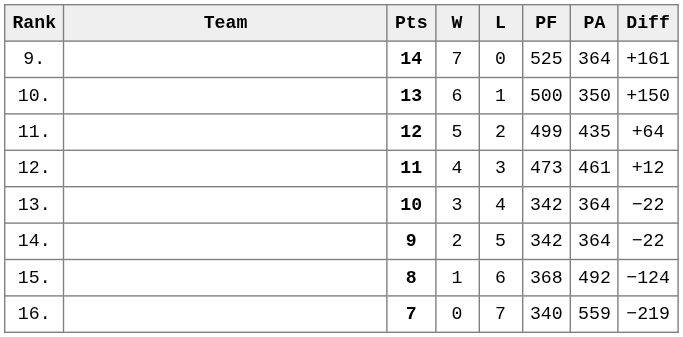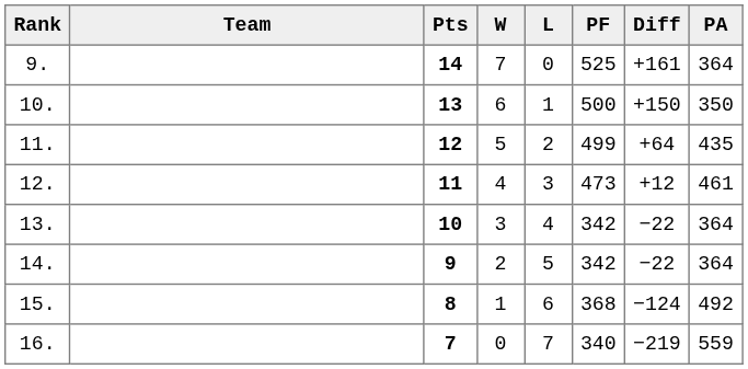columns swapped: PA <-> Diff
